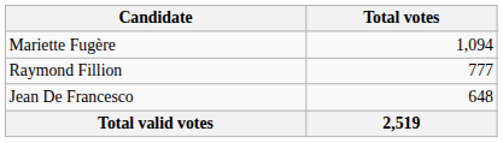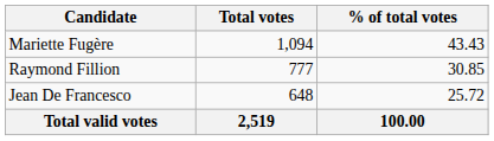+ column: % of total votes | 43.43 | 30.85 | 25.72 | 100.00
